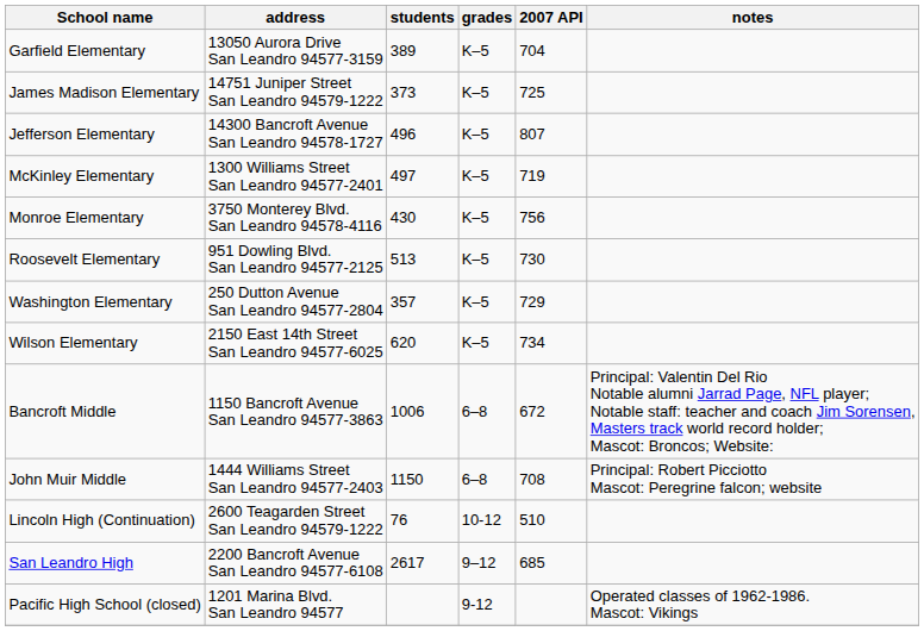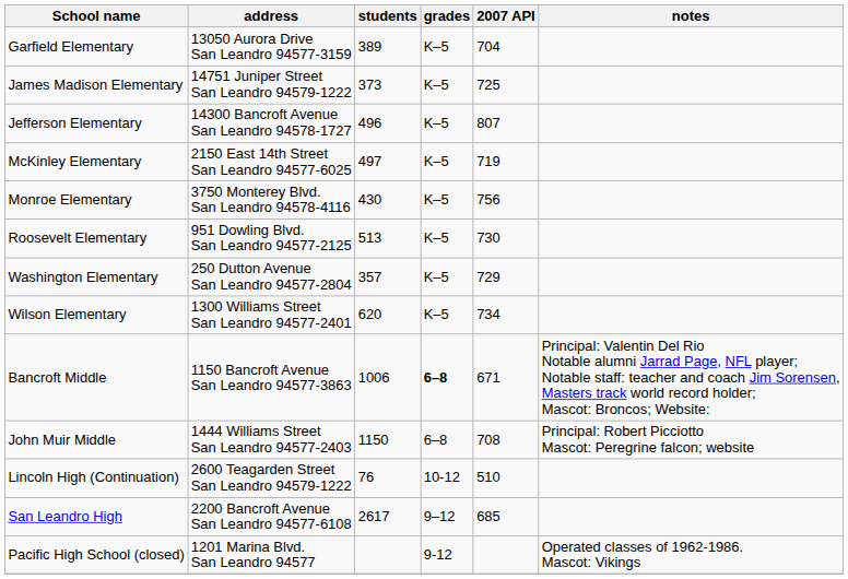McKinley Elementary | address: 1300 Williams Street San Leandro 94577-2401 -> 2150 East 14th Street San Leandro 94577-6025
Wilson Elementary | address: 2150 East 14th Street San Leandro 94577-6025 -> 1300 Williams Street San Leandro 94577-2401
Bancroft Middle | grades: normal -> bold
Bancroft Middle | 2007 API: 672 -> 671
